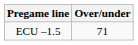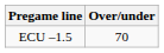ECU –1.5 | Over/under: 71 -> 70
